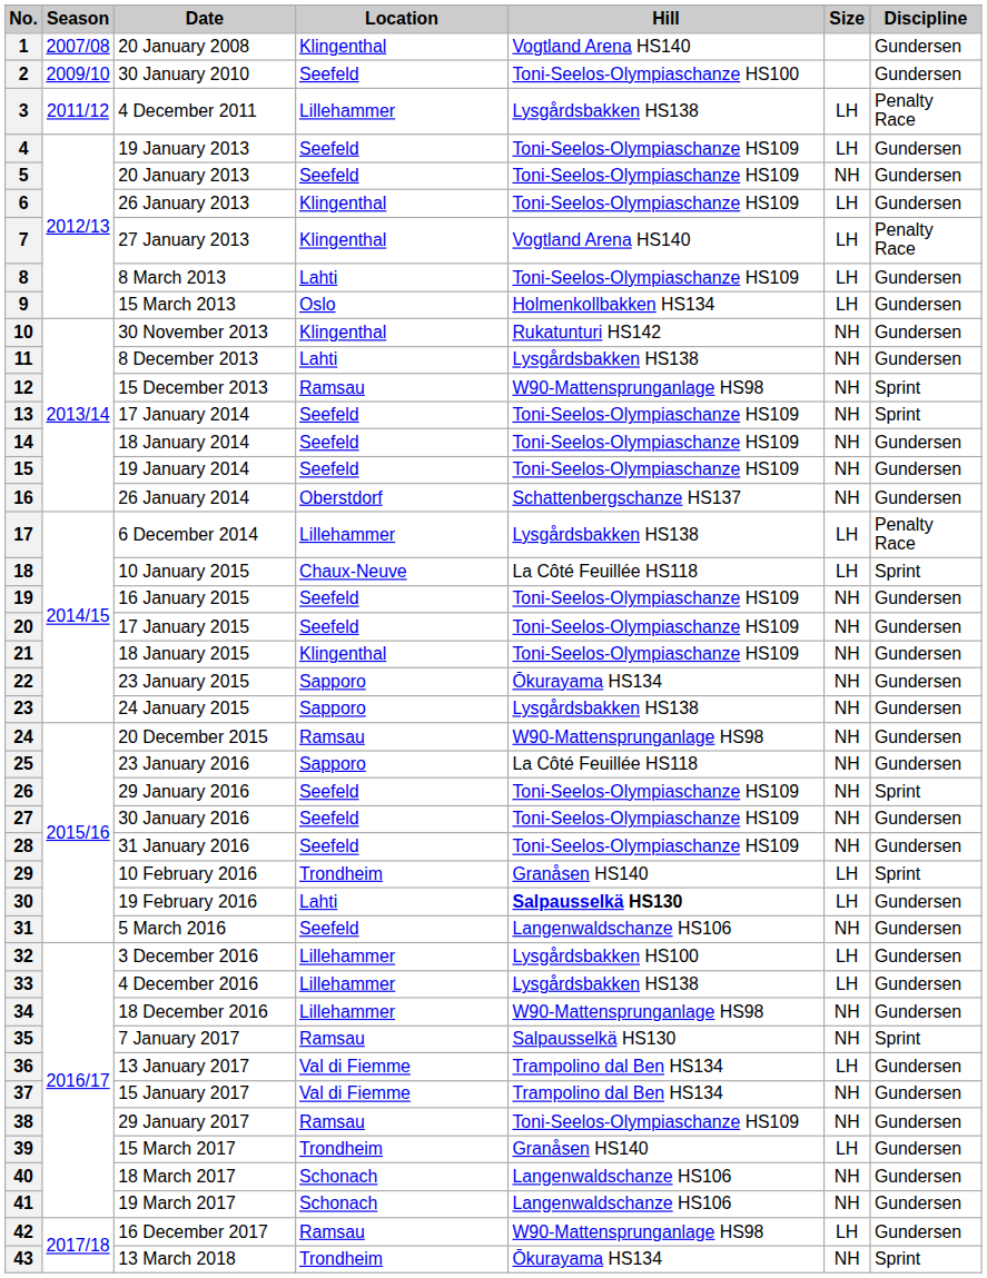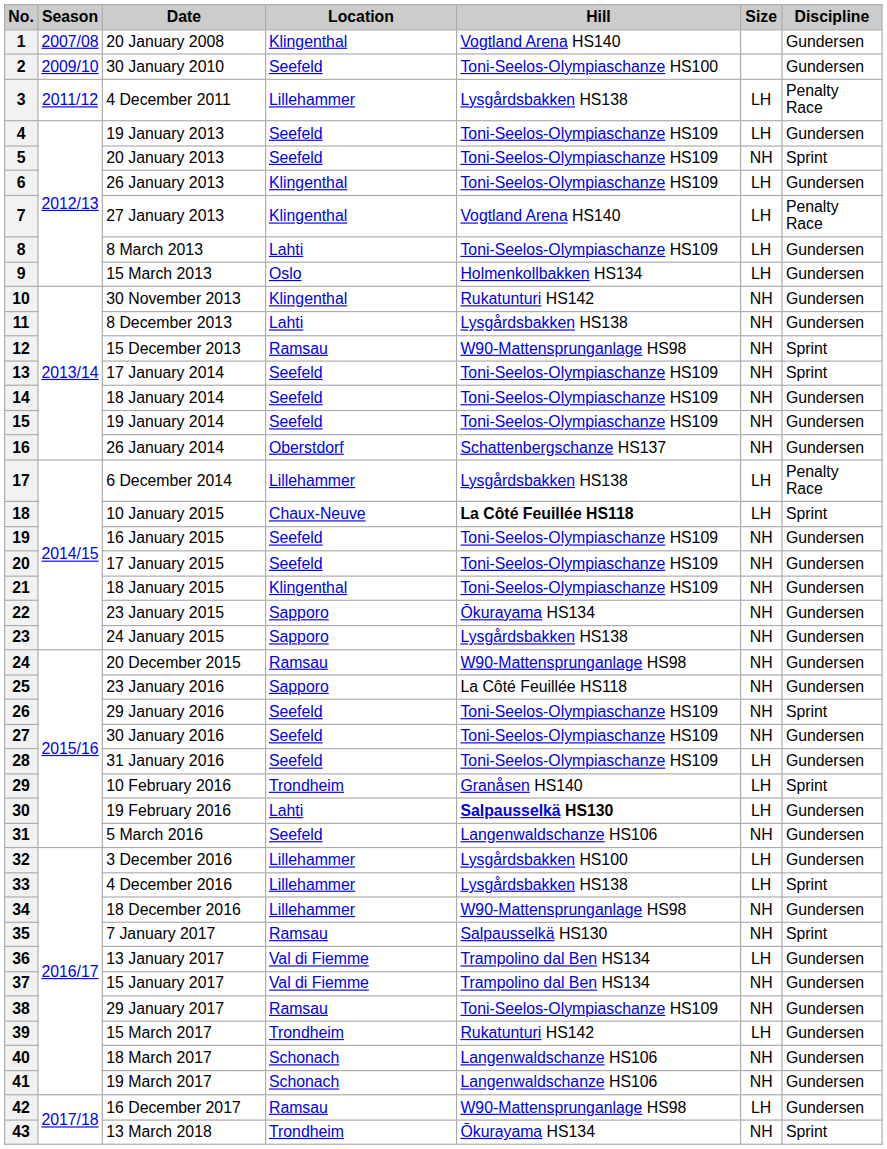5 | Discipline: Gundersen -> Sprint
18 | Hill: normal -> bold
28 | Size: NH -> LH
33 | Discipline: Gundersen -> Sprint
39 | Hill: Granåsen HS140 -> Rukatunturi HS142
